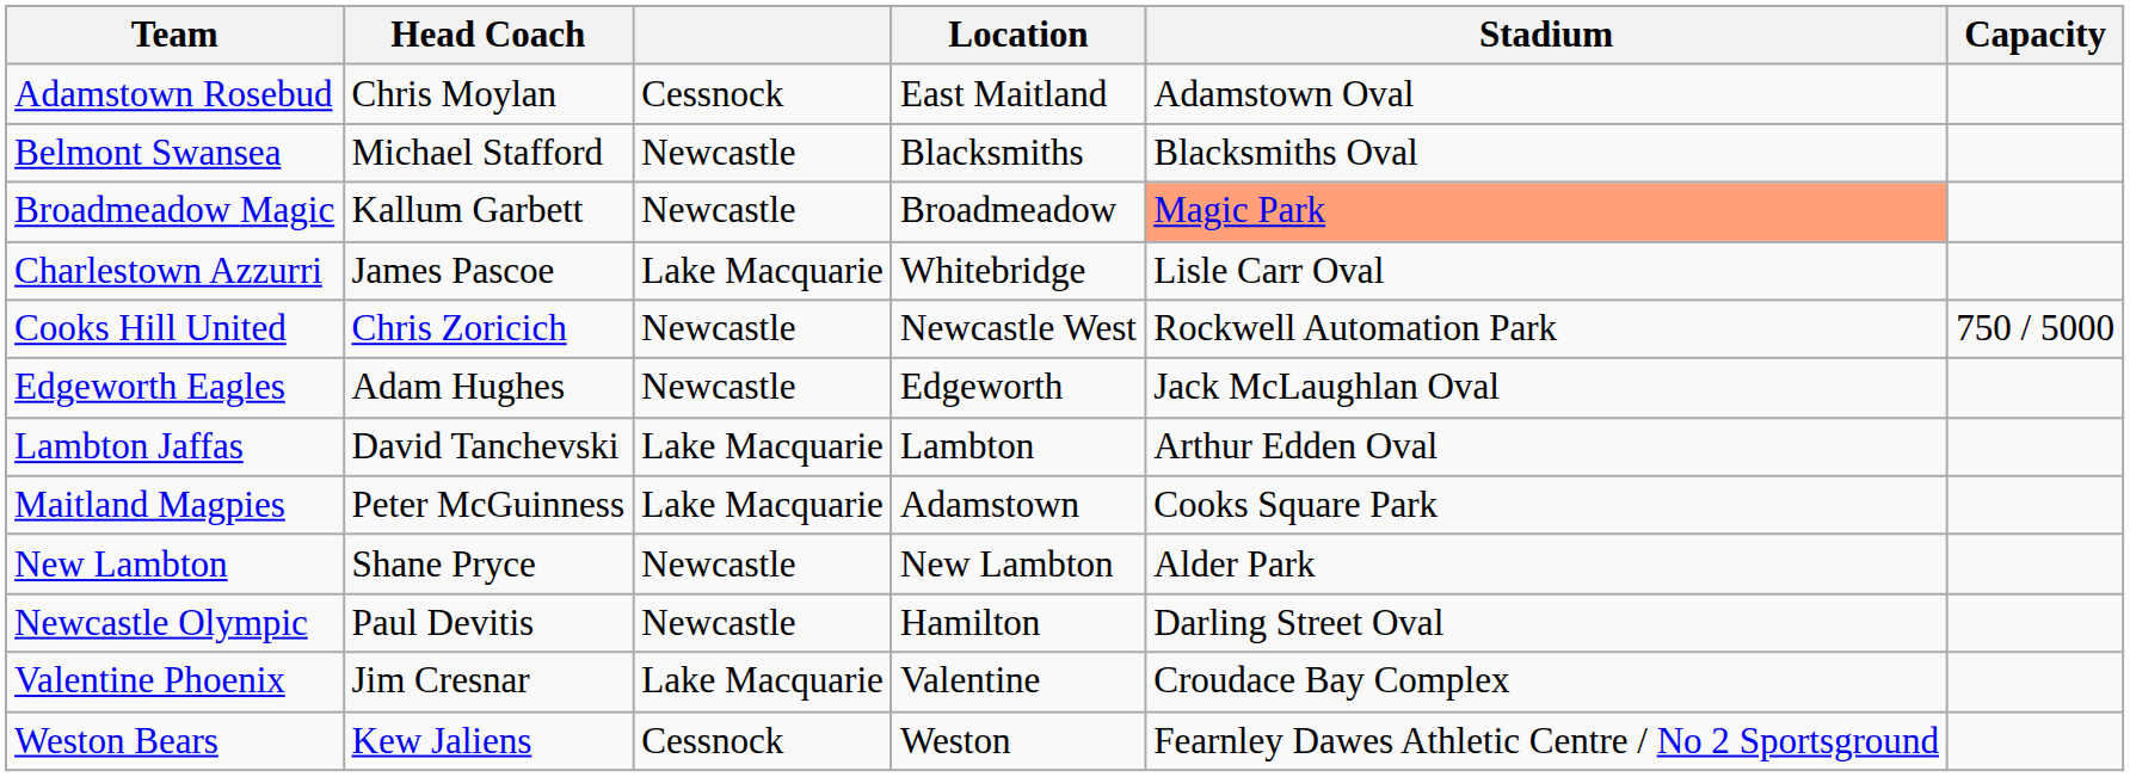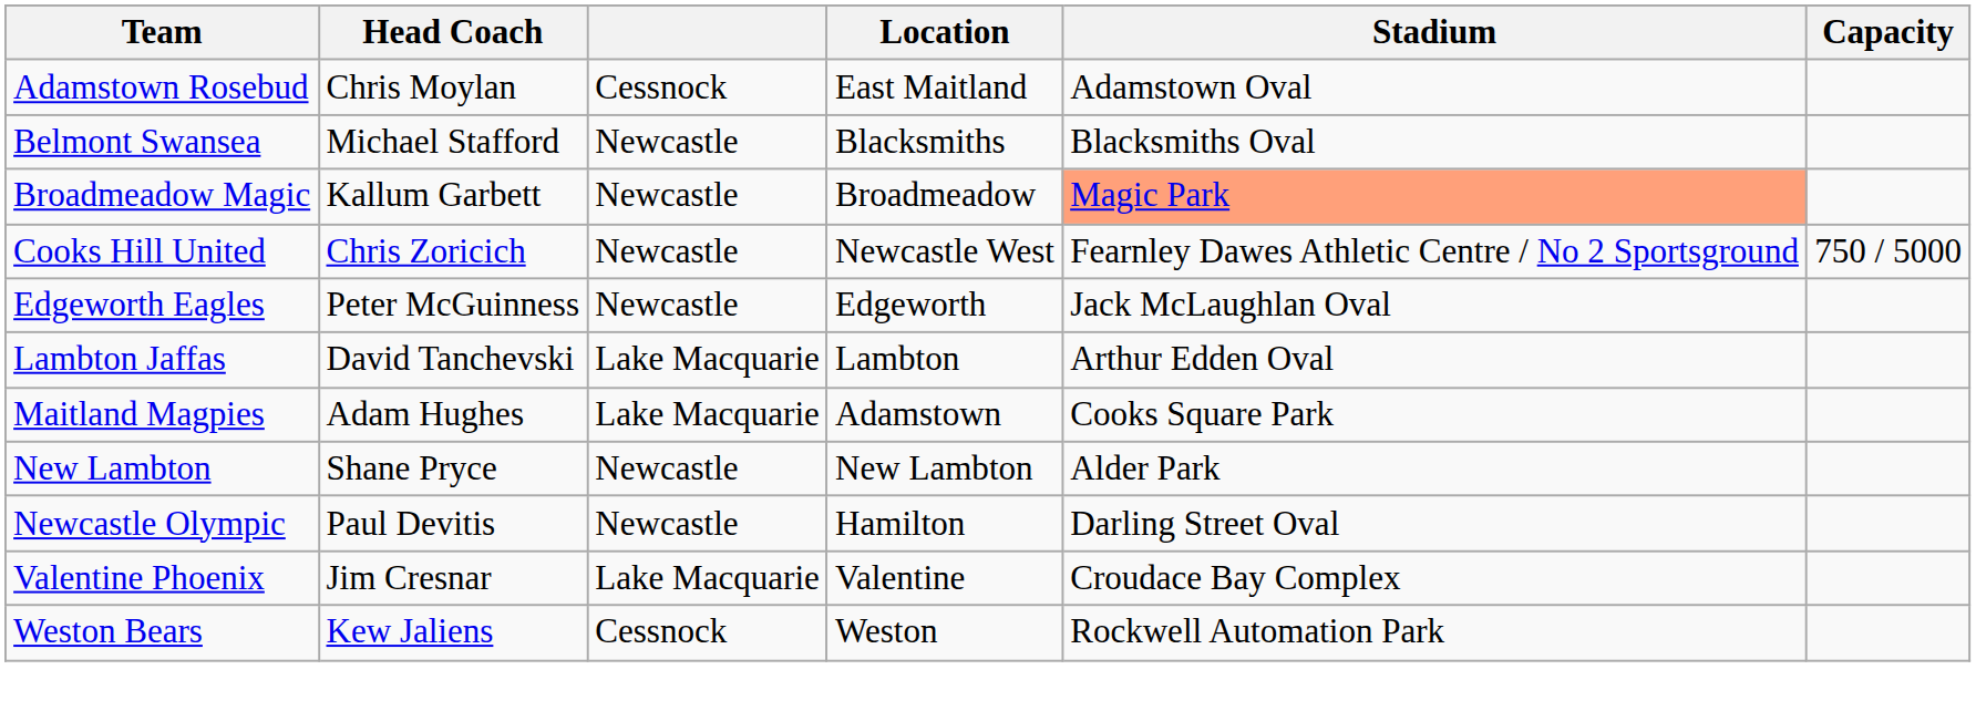- row: Charlestown Azzurri | James Pascoe | Lake Macquarie | Whitebridge | Lisle Carr Oval
Cooks Hill United | Stadium: Rockwell Automation Park -> Fearnley Dawes Athletic Centre / No 2 Sportsground
Edgeworth Eagles | Head Coach: Adam Hughes -> Peter McGuinness
Maitland Magpies | Head Coach: Peter McGuinness -> Adam Hughes
Weston Bears | Stadium: Fearnley Dawes Athletic Centre / No 2 Sportsground -> Rockwell Automation Park
